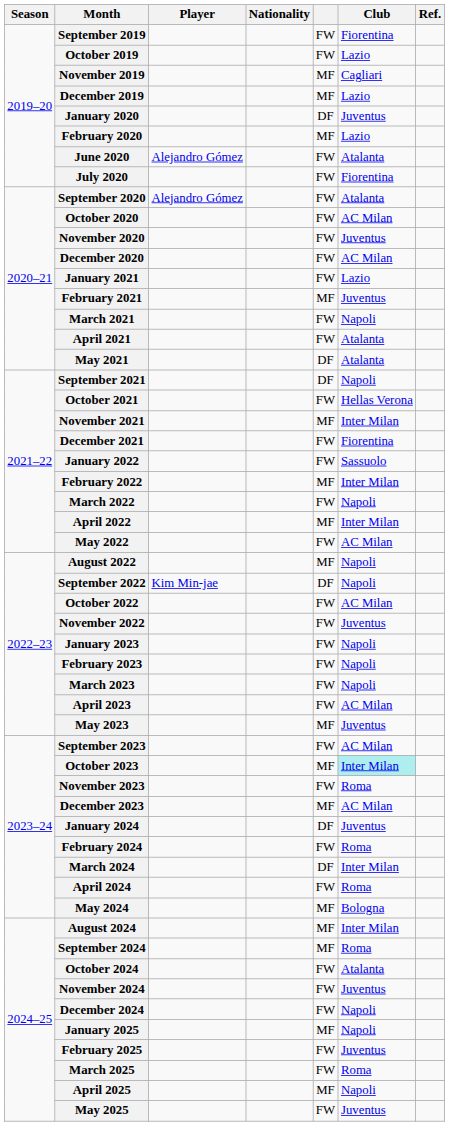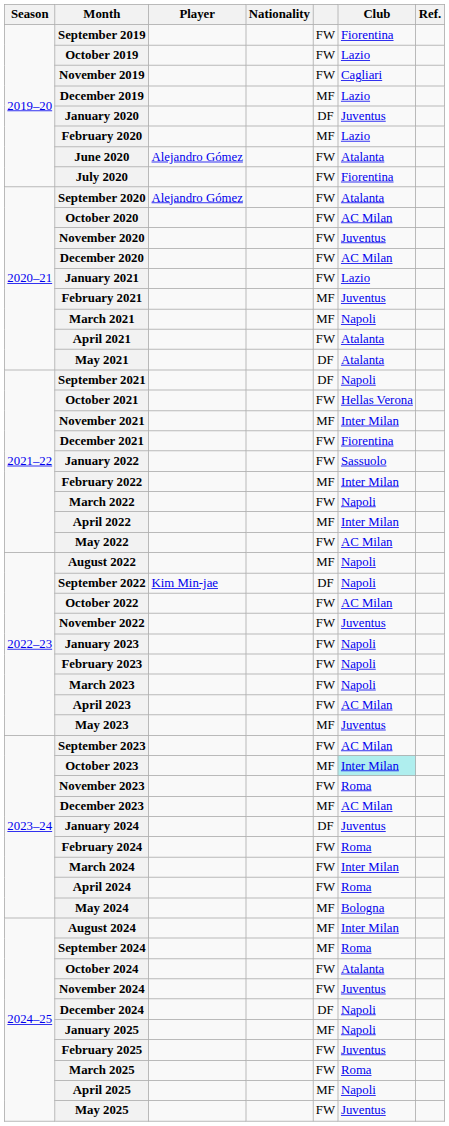November 2019 | column 5: MF -> FW
March 2021 | column 5: FW -> MF
March 2024 | column 5: DF -> FW
December 2024 | column 5: FW -> DF
